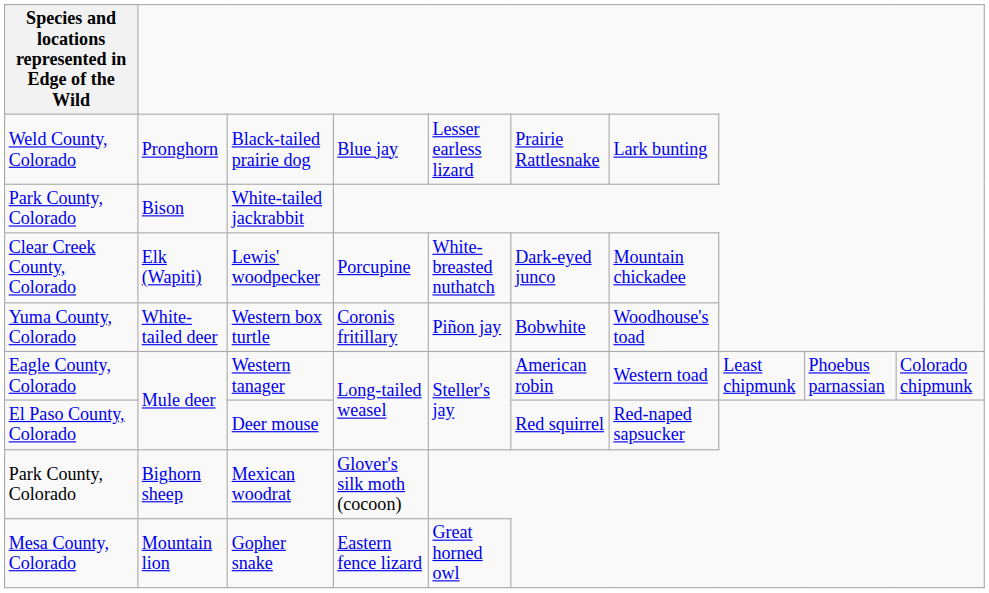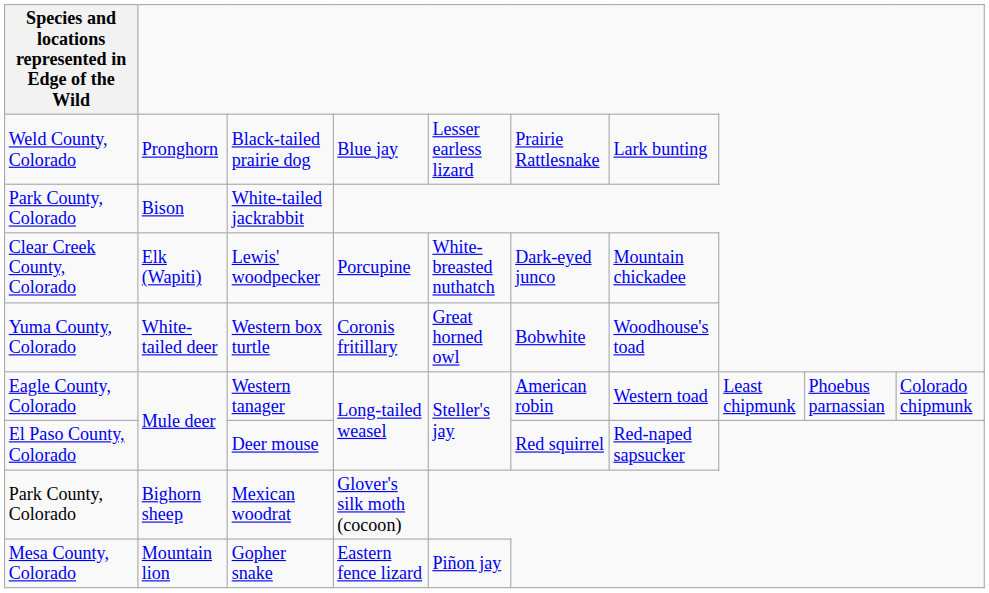Western box turtle | column 5: Piñon jay -> Great horned owl
Gopher snake | column 5: Great horned owl -> Piñon jay
